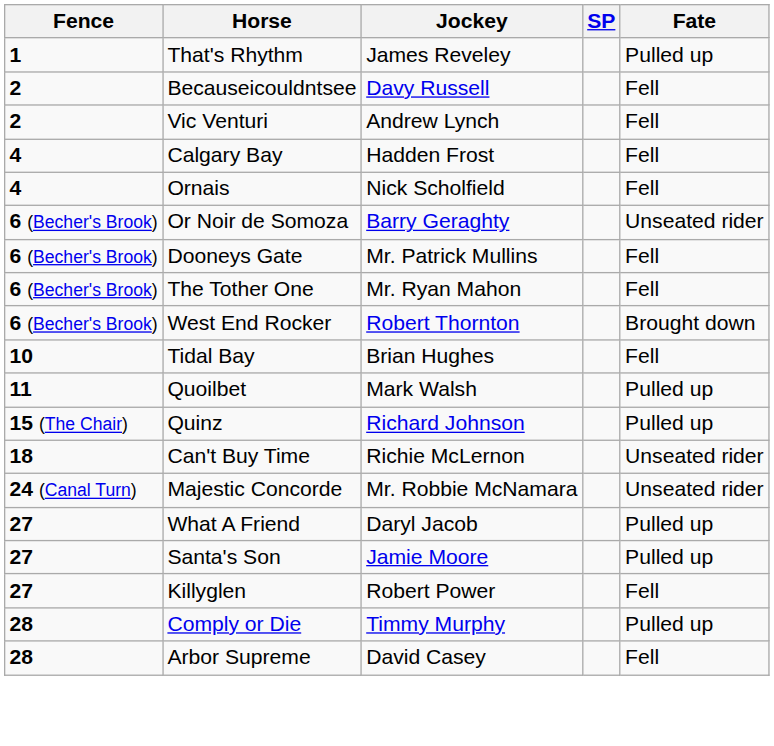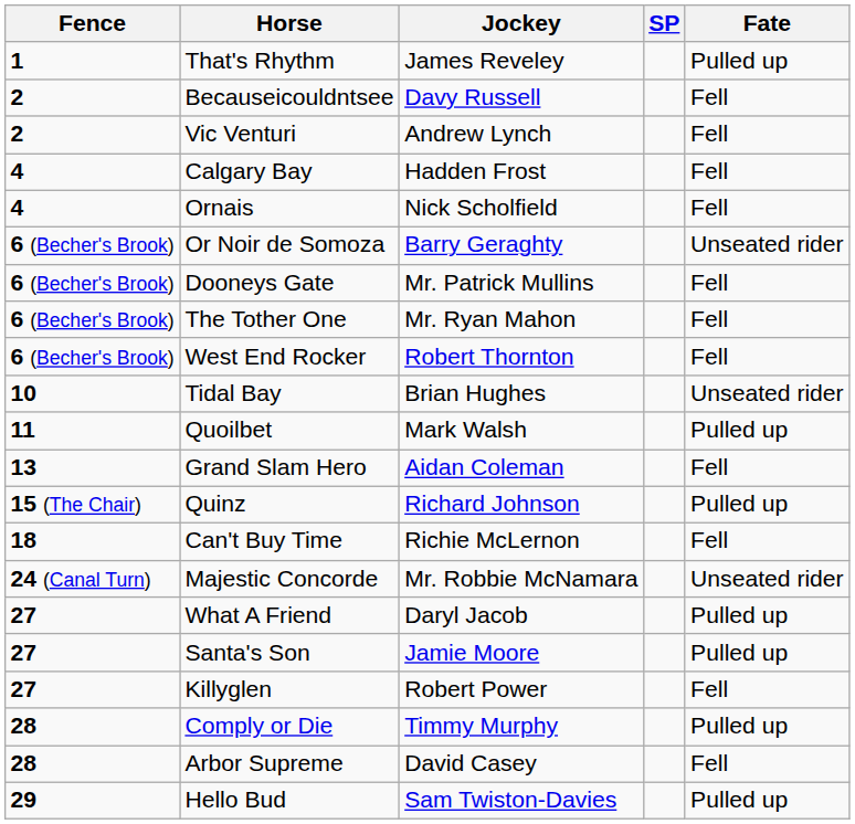West End Rocker | Fate: Brought down -> Fell
Tidal Bay | Fate: Fell -> Unseated rider
+ row: 13 | Grand Slam Hero | Aidan Coleman | Fell
Can't Buy Time | Fate: Unseated rider -> Fell
+ row: 29 | Hello Bud | Sam Twiston-Davies | Pulled up
